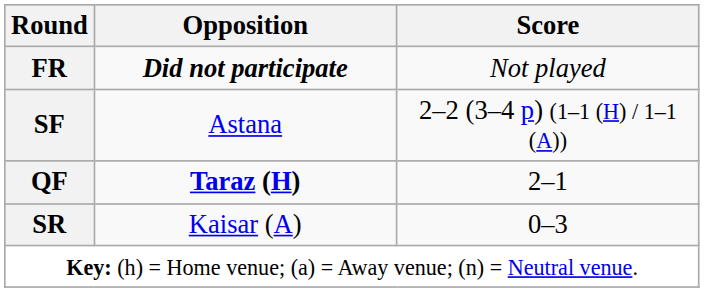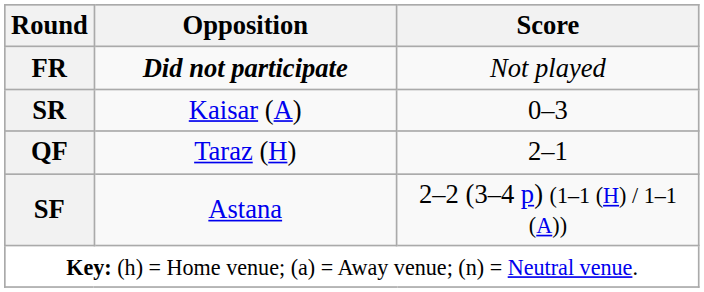rows swapped: SR <-> SF
QF | Opposition: bold -> normal
